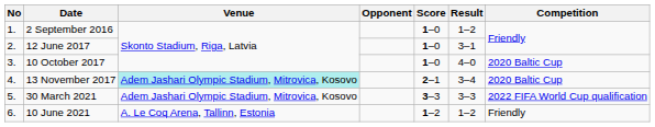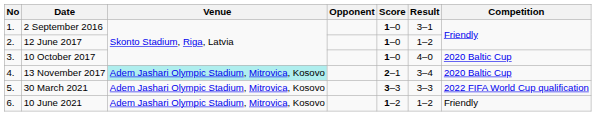2 September 2016 | Result: 1–2 -> 3–1
12 June 2017 | Result: 3–1 -> 1–2
10 June 2021 | Venue: A. Le Coq Arena, Tallinn, Estonia -> Adem Jashari Olympic Stadium, Mitrovica, Kosovo
